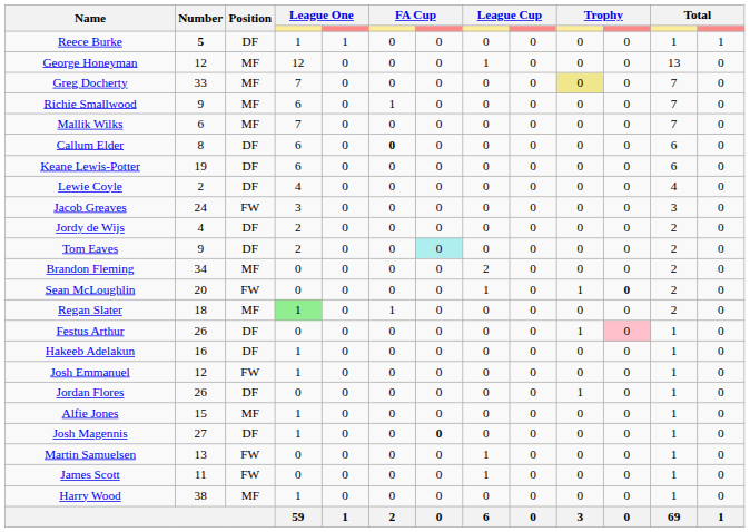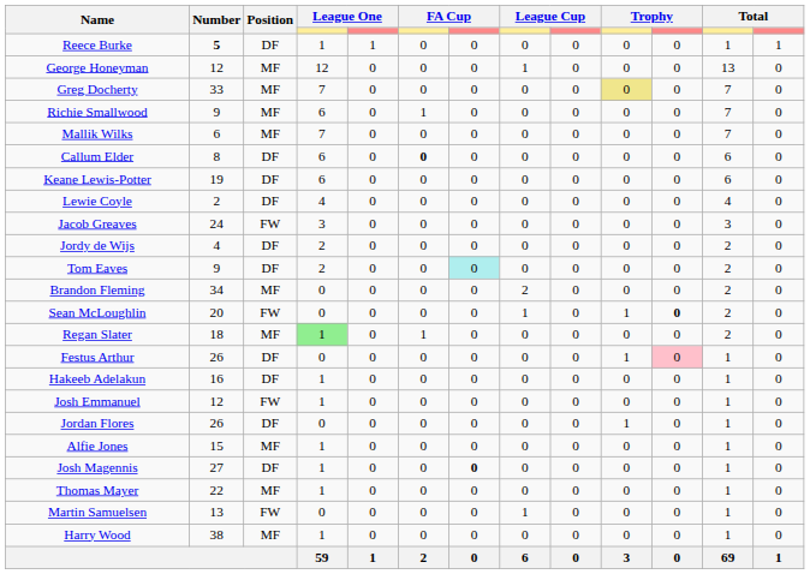+ row: Thomas Mayer | 22 | MF | 1 | 0 | 0 | 0 | 0 | 0 | 0 | 0 | 1 | 0
- row: James Scott | 11 | FW | 0 | 0 | 0 | 0 | 1 | 0 | 0 | 0 | 1 | 0
